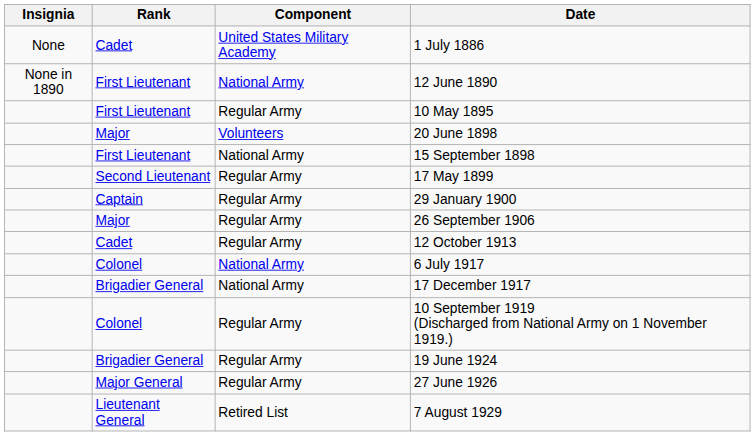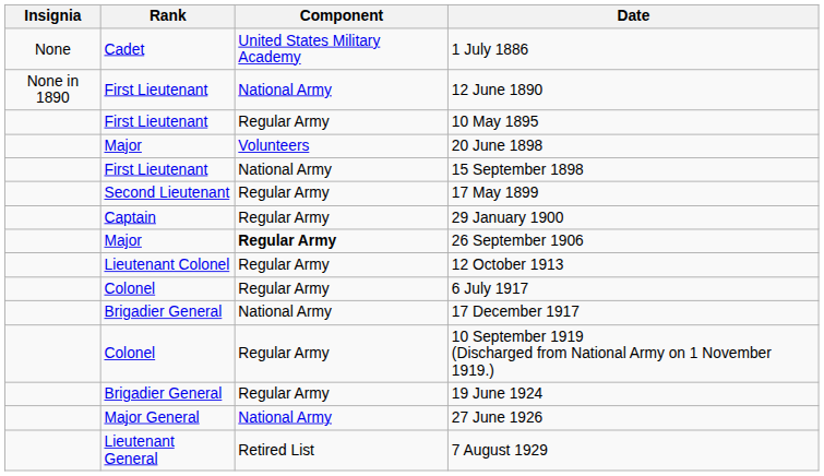26 September 1906 | Component: normal -> bold
12 October 1913 | Rank: Cadet -> Lieutenant Colonel
6 July 1917 | Component: National Army -> Regular Army
27 June 1926 | Component: Regular Army -> National Army
